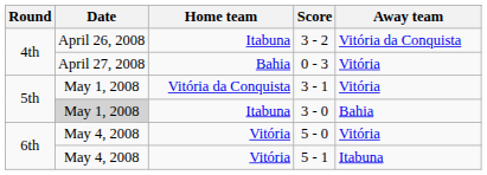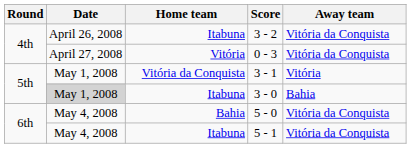0 - 3 | Home team: Bahia -> Vitória
0 - 3 | Away team: Vitória -> Vitória da Conquista
5 - 0 | Home team: Vitória -> Bahia
5 - 0 | Away team: Vitória -> Vitória da Conquista
5 - 1 | Home team: Vitória -> Itabuna
5 - 1 | Away team: Itabuna -> Vitória da Conquista
